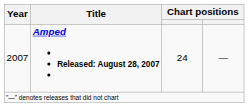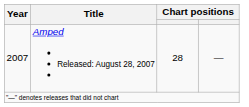2007 | Title: bold -> normal
2007 | column 3: 24 -> 28
